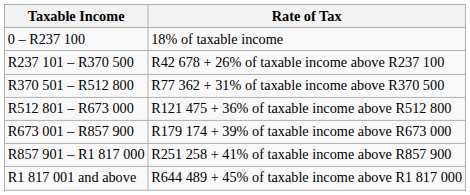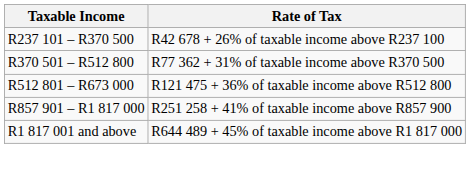- row: 0 – R237 100 | 18% of taxable income
- row: R673 001 – R857 900 | R179 174 + 39% of taxable income above R673 000
